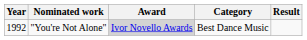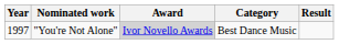"You're Not Alone" | Year: 1992 -> 1997
